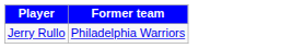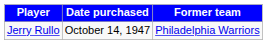+ column: Date purchased | October 14, 1947
